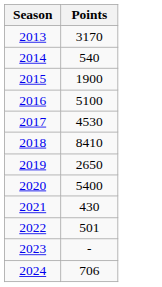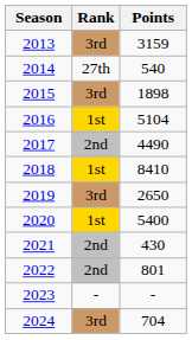+ column: Rank | 3rd | 27th | 3rd | 1st | 2nd | 1st | 3rd | 1st | 2nd | 2nd | - | 3rd
2013 | Points: 3170 -> 3159
2015 | Points: 1900 -> 1898
2016 | Points: 5100 -> 5104
2017 | Points: 4530 -> 4490
2022 | Points: 501 -> 801
2024 | Points: 706 -> 704
